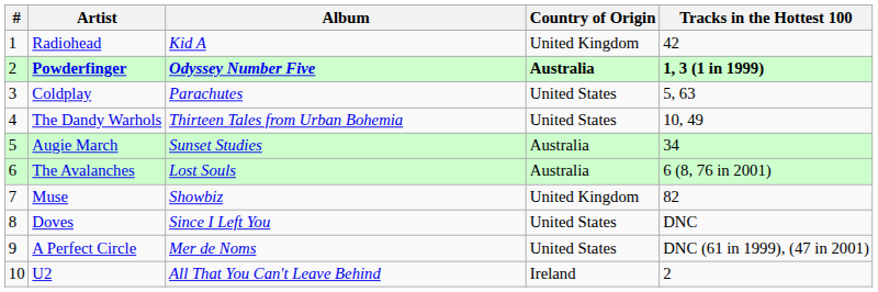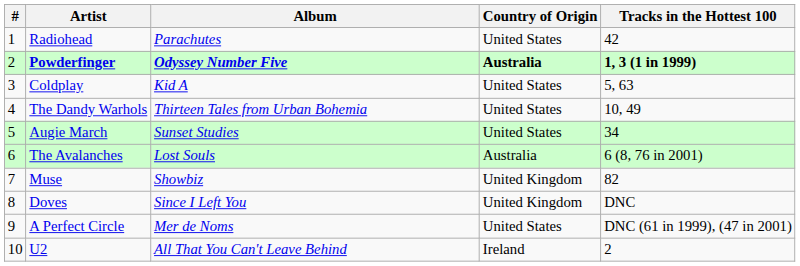Radiohead | Album: Kid A -> Parachutes
Radiohead | Country of Origin: United Kingdom -> United States
Coldplay | Album: Parachutes -> Kid A
Augie March | Country of Origin: Australia -> United States
Doves | Country of Origin: United States -> United Kingdom
